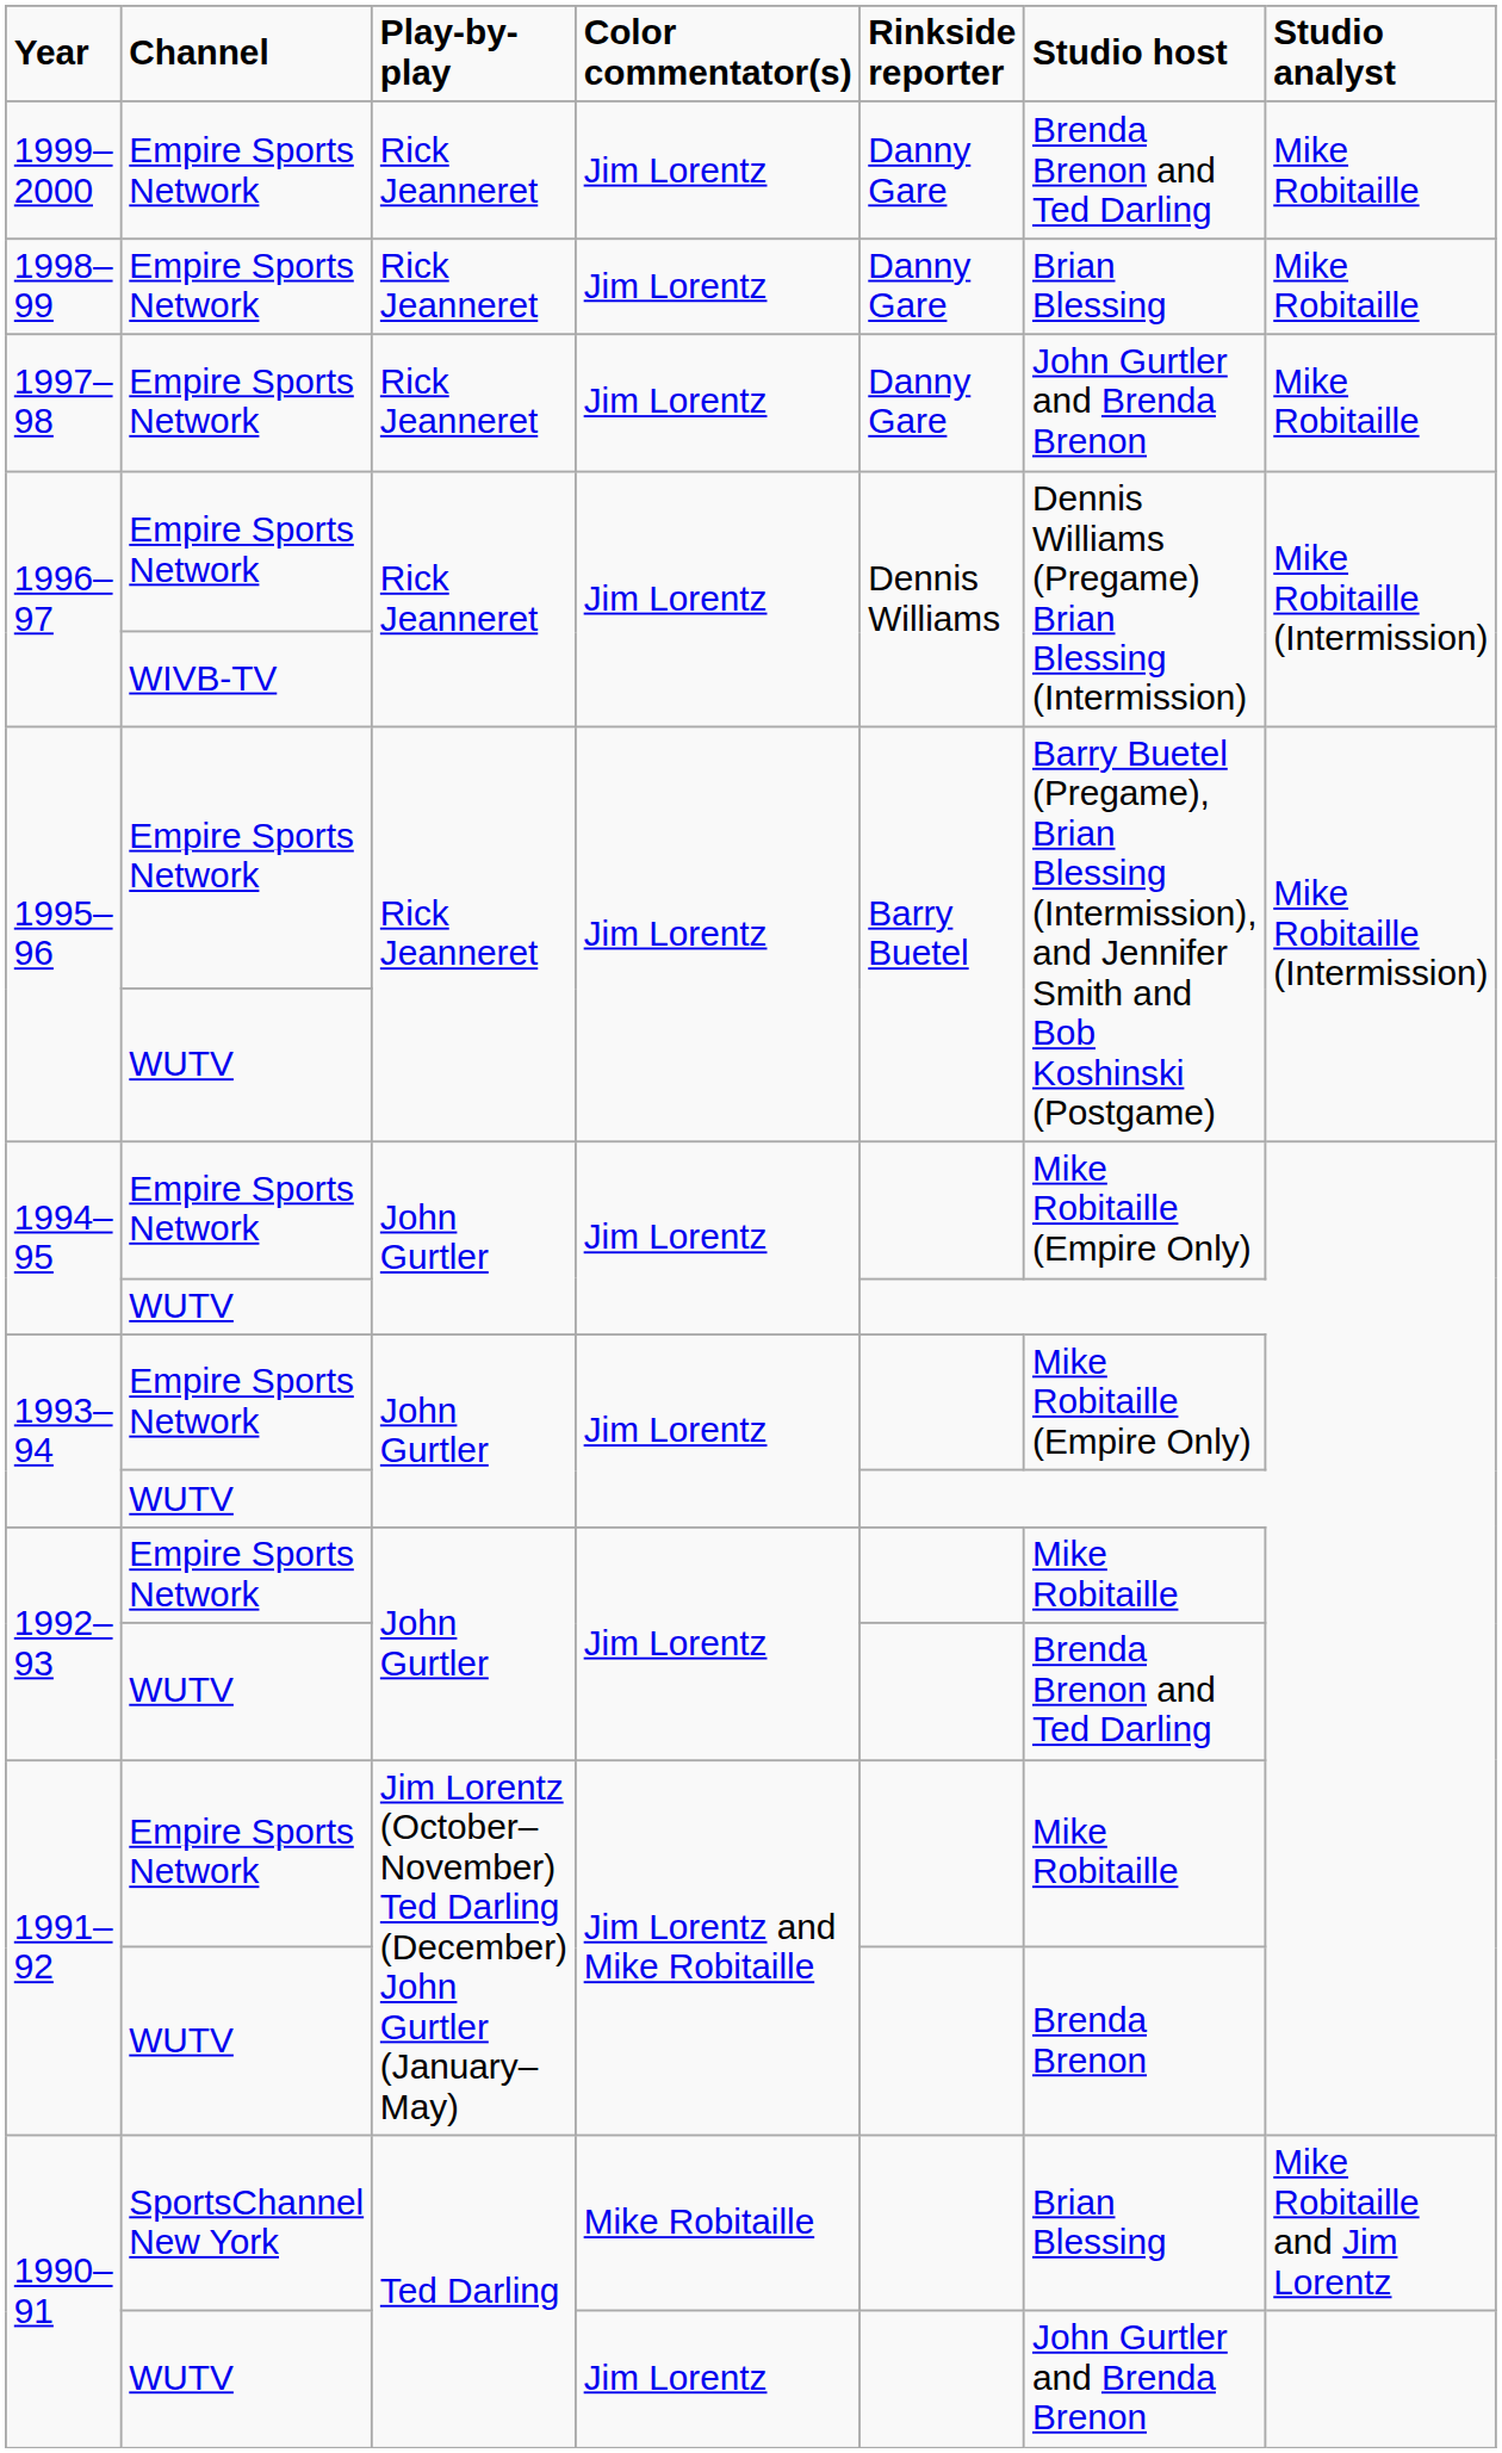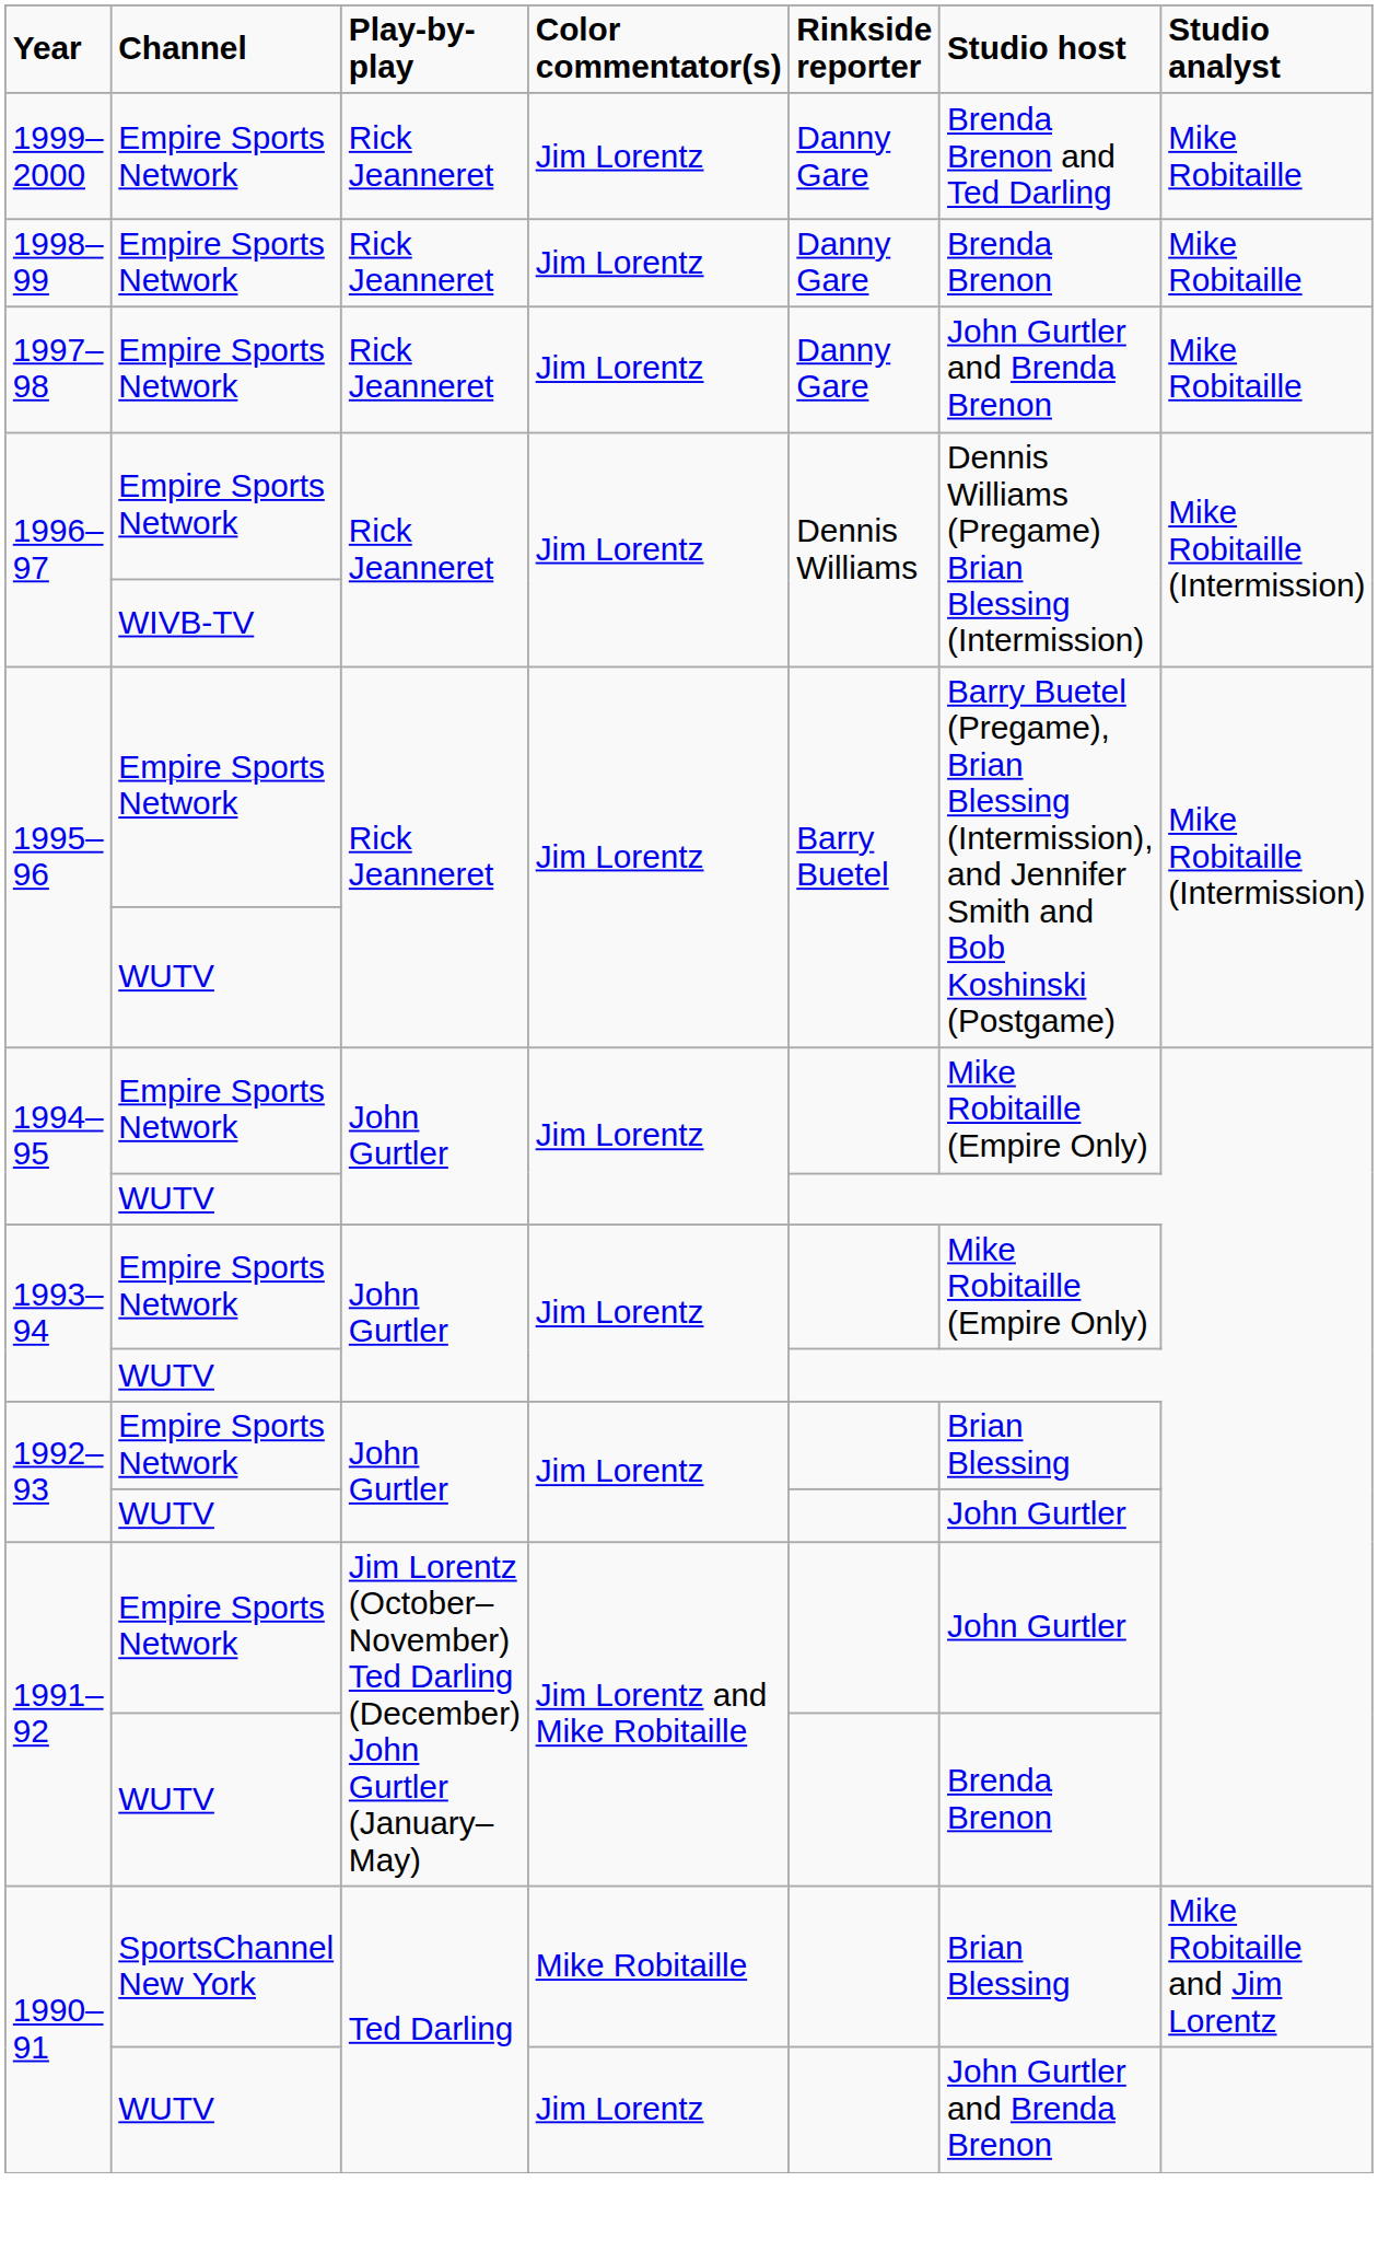1998–99 | Studio host: Brian Blessing -> Brenda Brenon
1992–93 / Empire Sports Network | Studio host: Mike Robitaille -> Brian Blessing
1992–93 / WUTV | Studio host: Brenda Brenon and Ted Darling -> John Gurtler
1991–92 / Empire Sports Network | Studio host: Mike Robitaille -> John Gurtler
